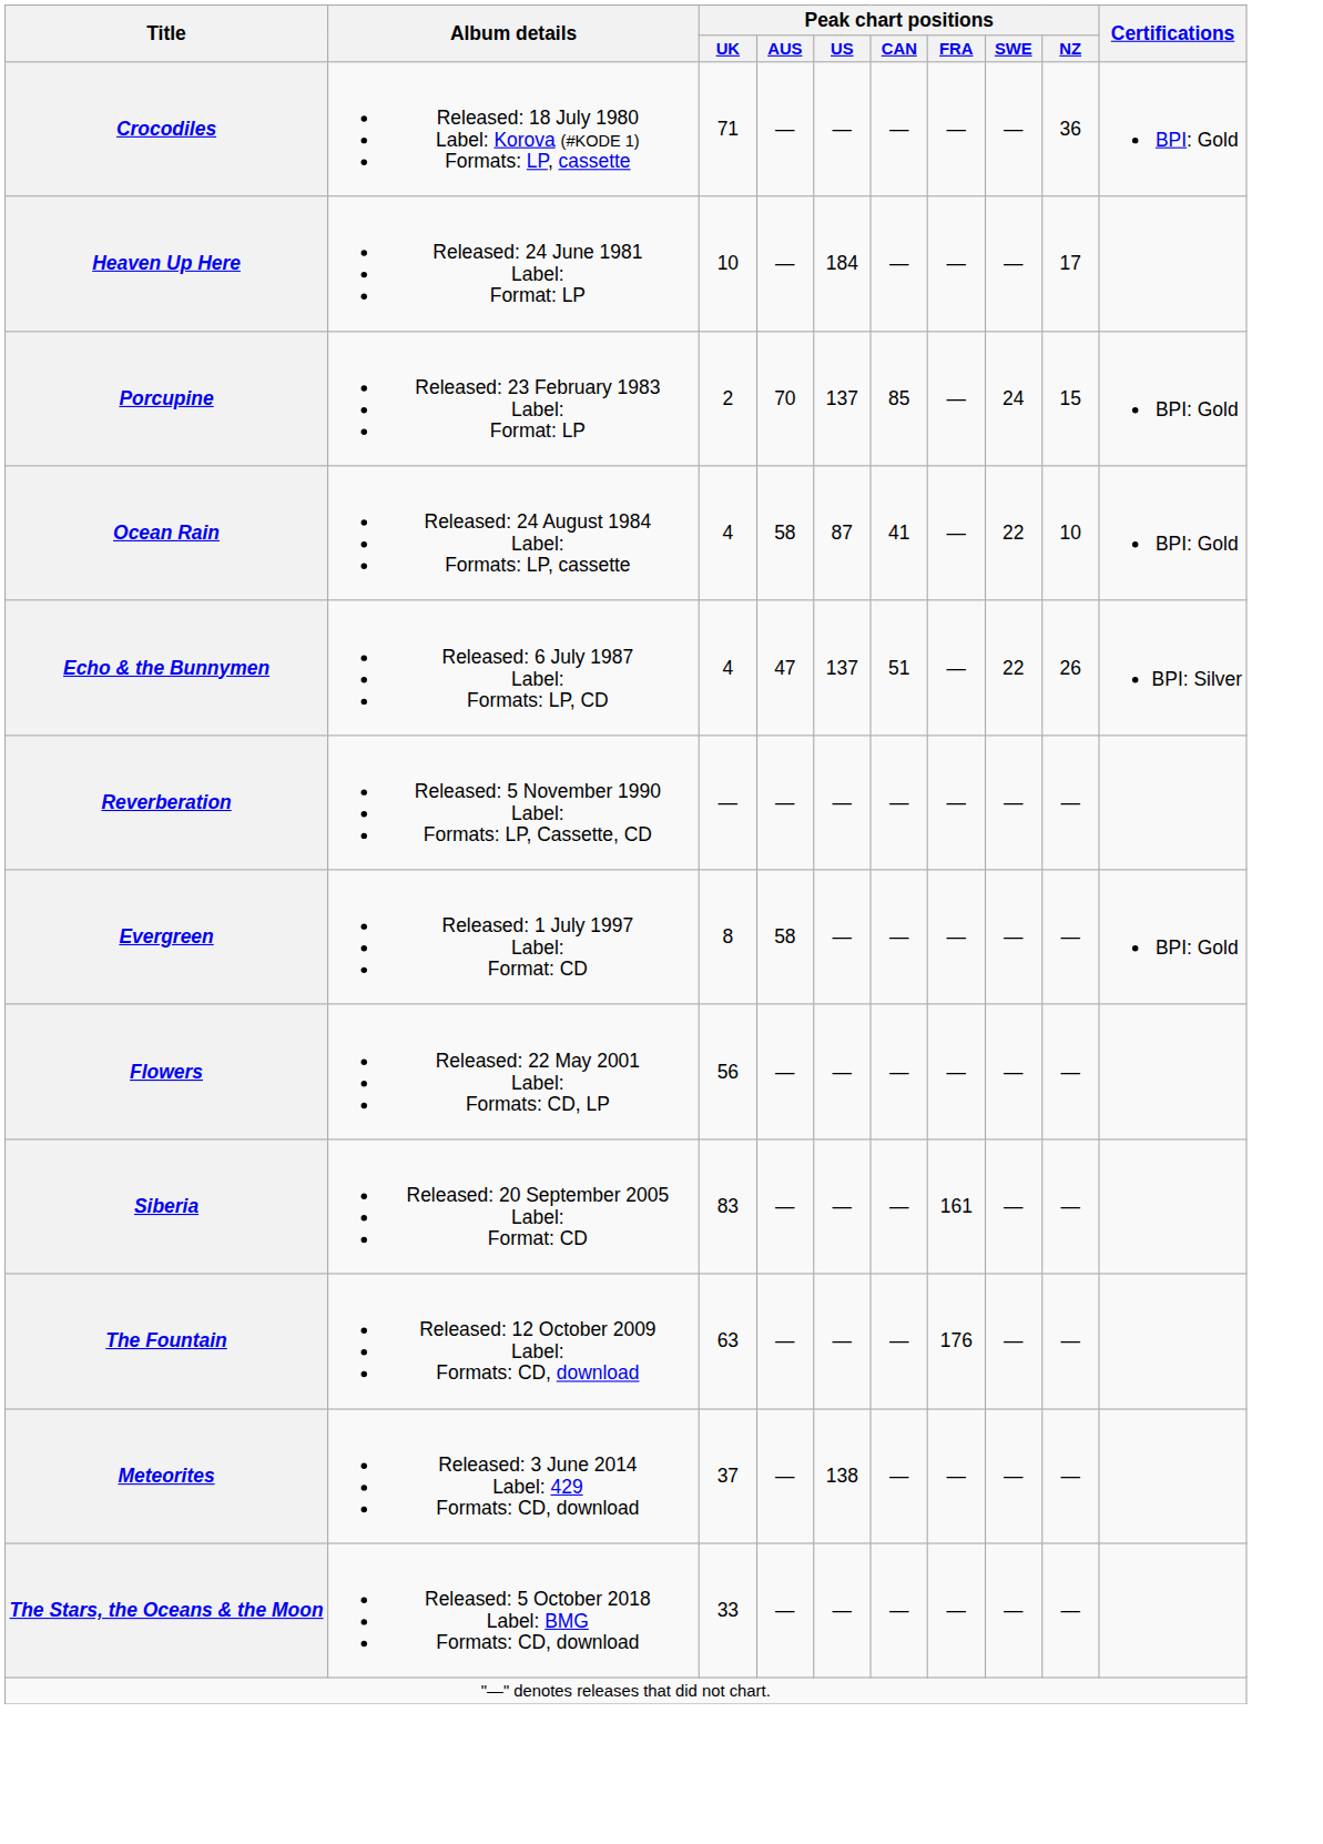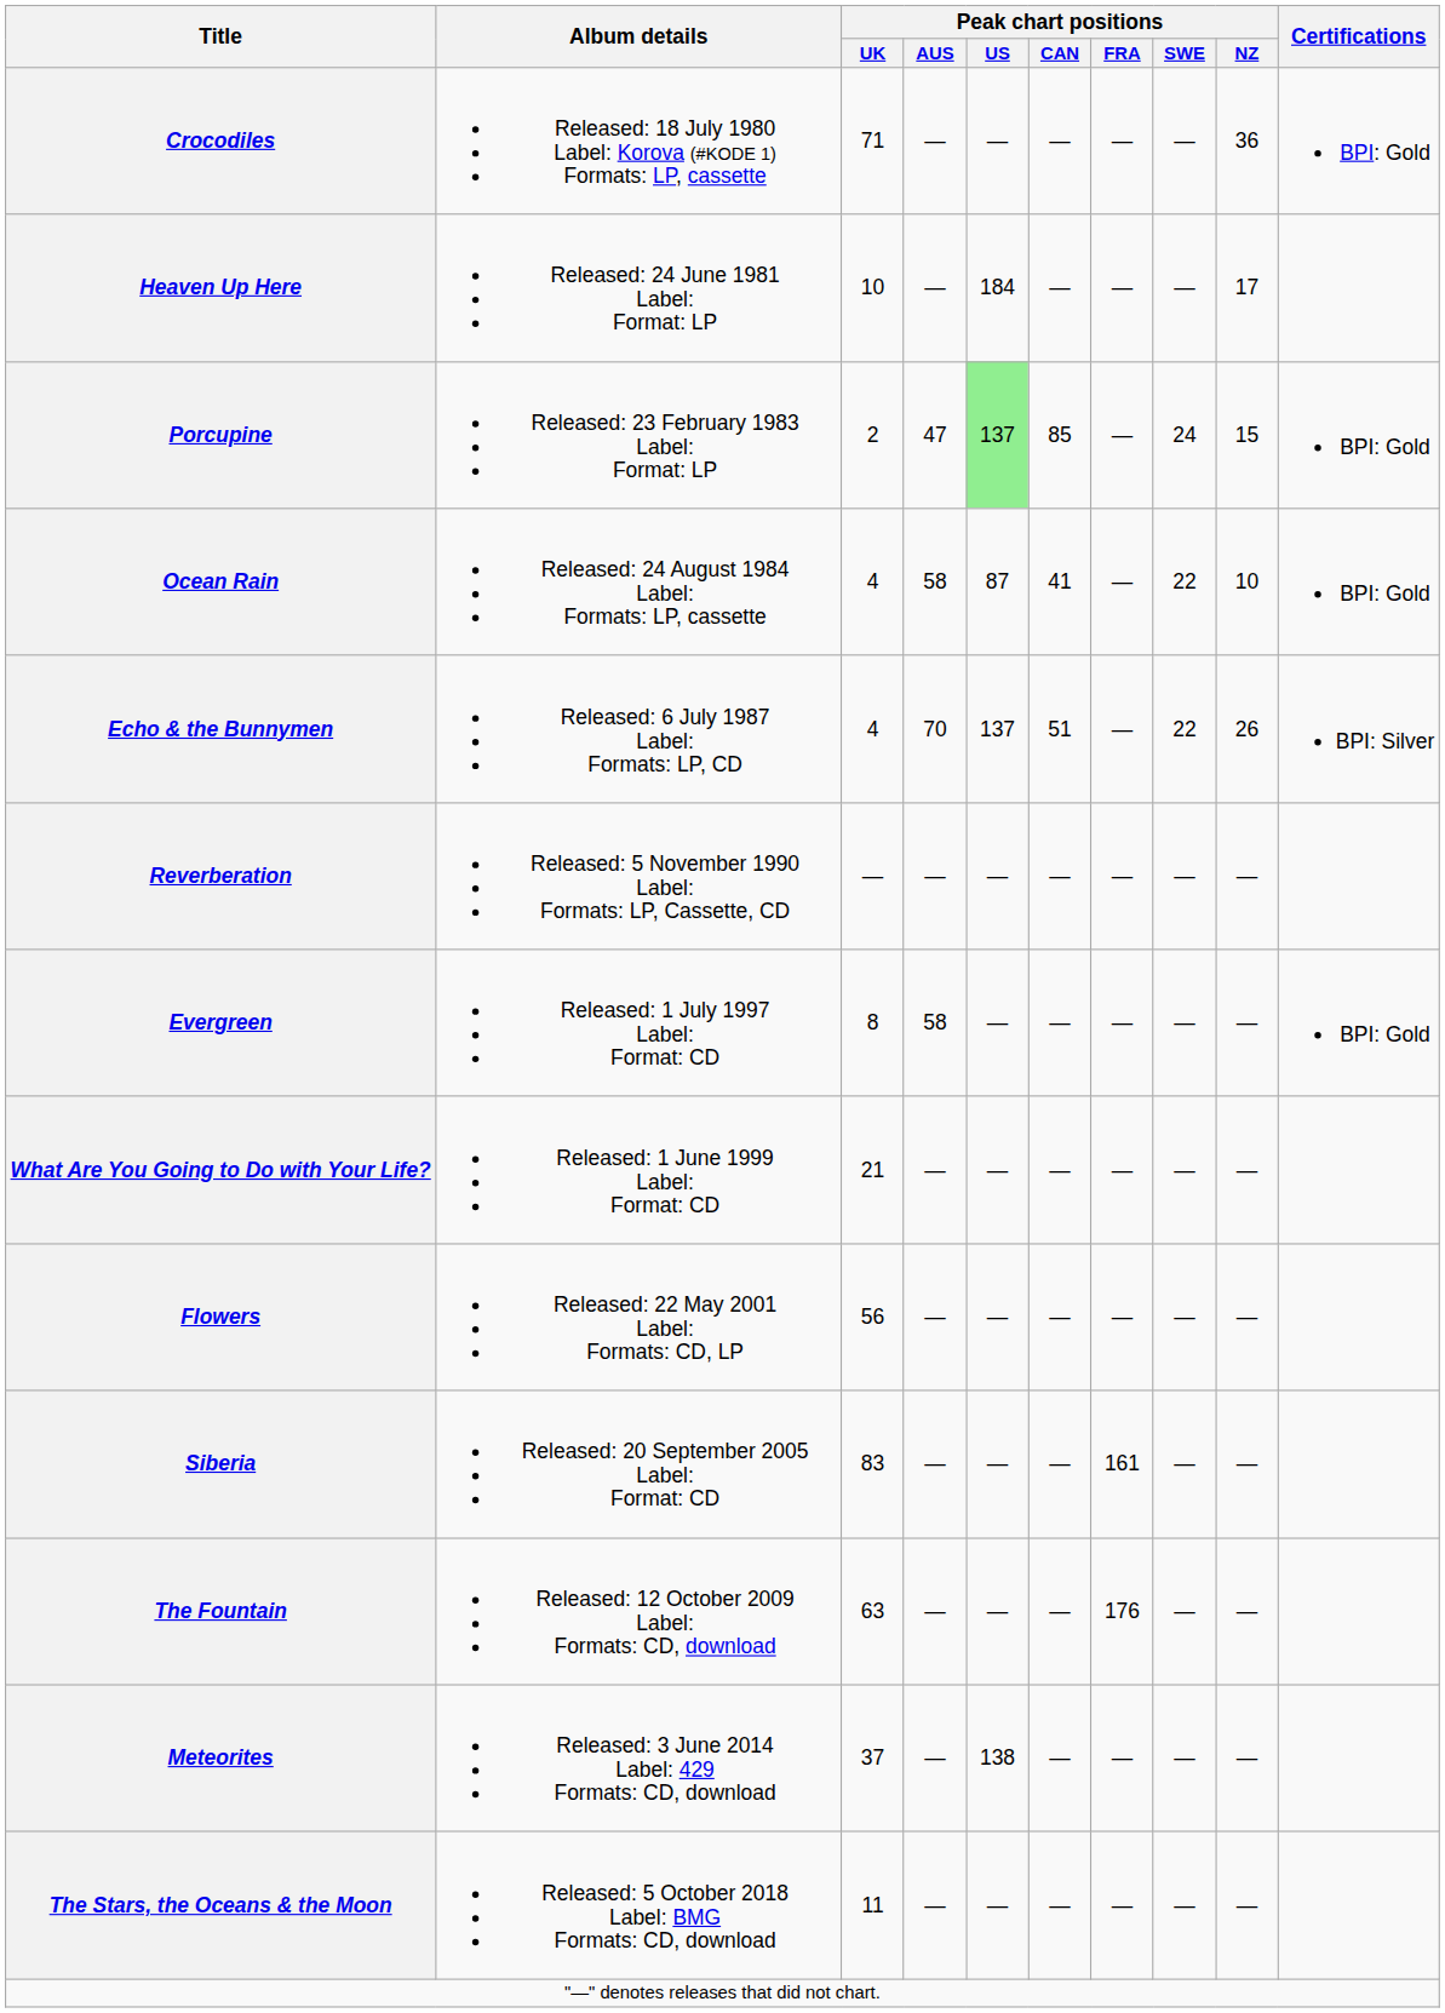Porcupine | Peak chart positions / AUS: 70 -> 47
Porcupine | Peak chart positions / US: no background -> lightgreen background
Echo & the Bunnymen | Peak chart positions / AUS: 47 -> 70
+ row: What Are You Going to Do with Your Life? | Released: 1 June 1999 Label: Format: CD | 21 | — | — | — | — | — | —
The Stars, the Oceans & the Moon | Peak chart positions / UK: 33 -> 11
